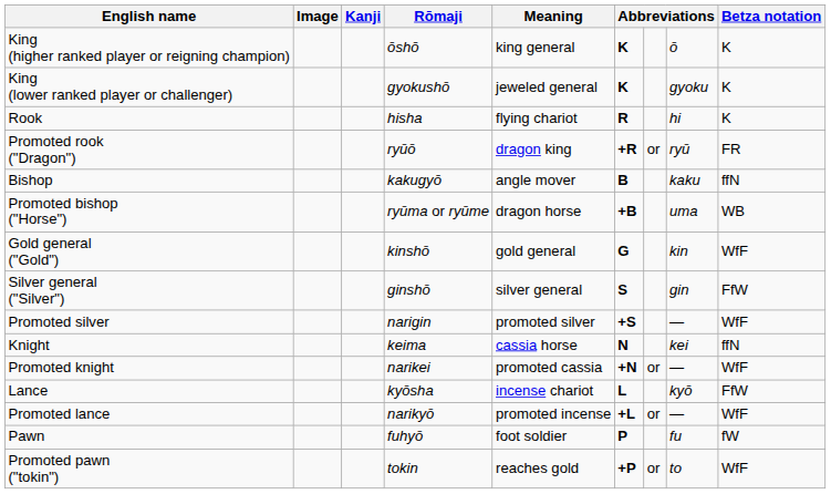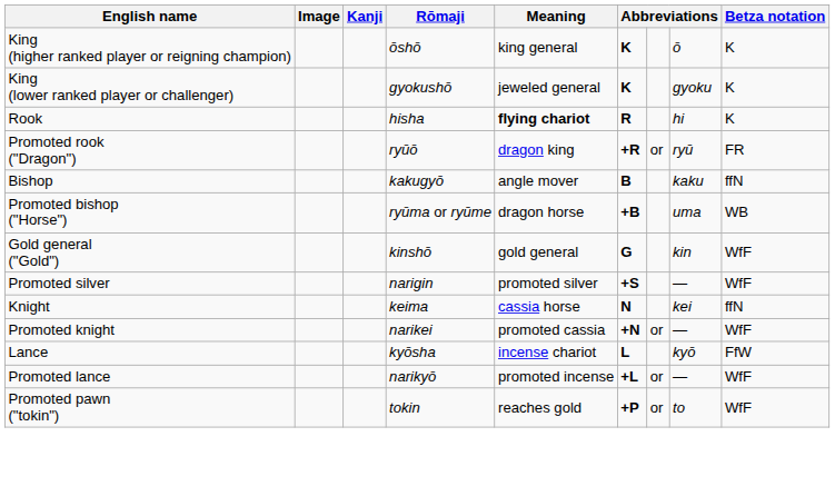Rook | Meaning: normal -> bold
- row: Silver general ("Silver") | ginshō | silver general | S | gin | FfW
- row: Pawn | fuhyō | foot soldier | P | fu | fW
